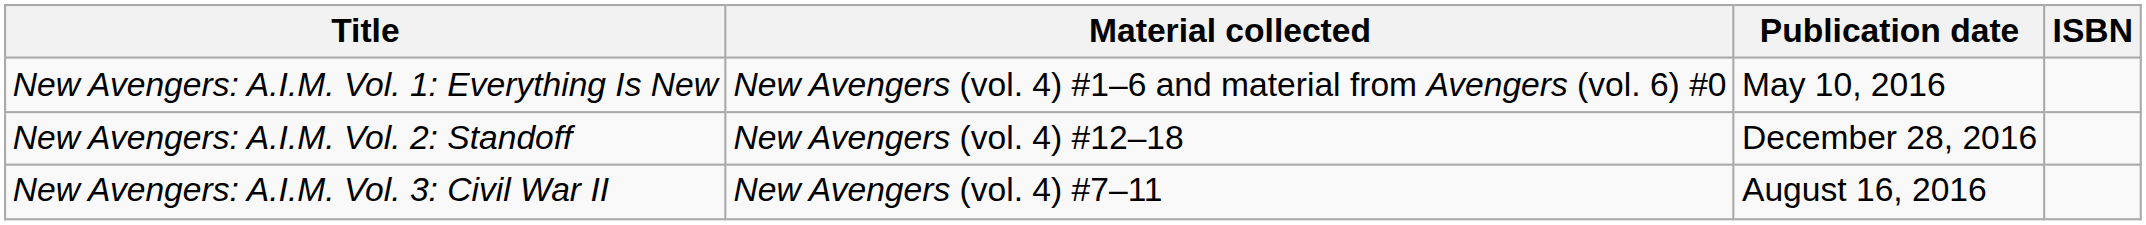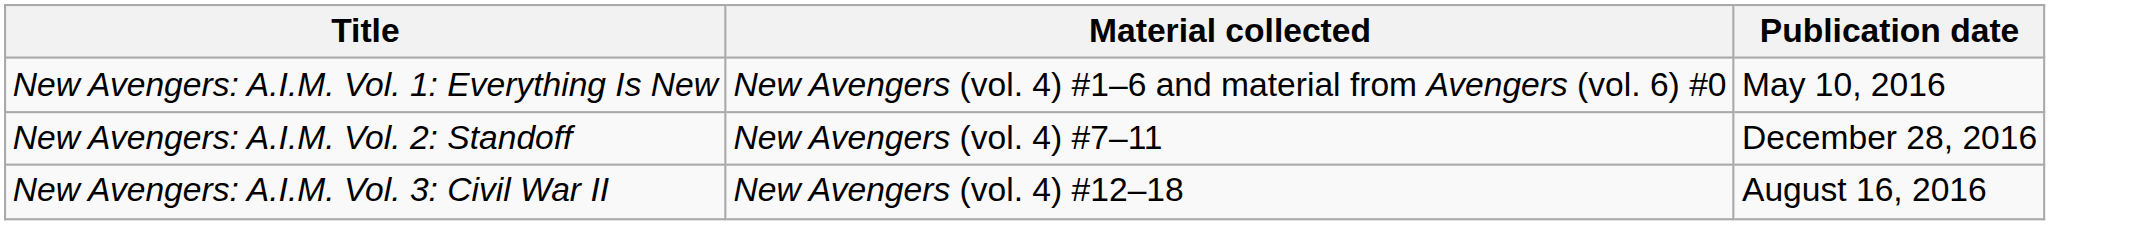- column: ISBN
New Avengers: A.I.M. Vol. 2: Standoff | Material collected: New Avengers (vol. 4) #12–18 -> New Avengers (vol. 4) #7–11
New Avengers: A.I.M. Vol. 3: Civil War II | Material collected: New Avengers (vol. 4) #7–11 -> New Avengers (vol. 4) #12–18
